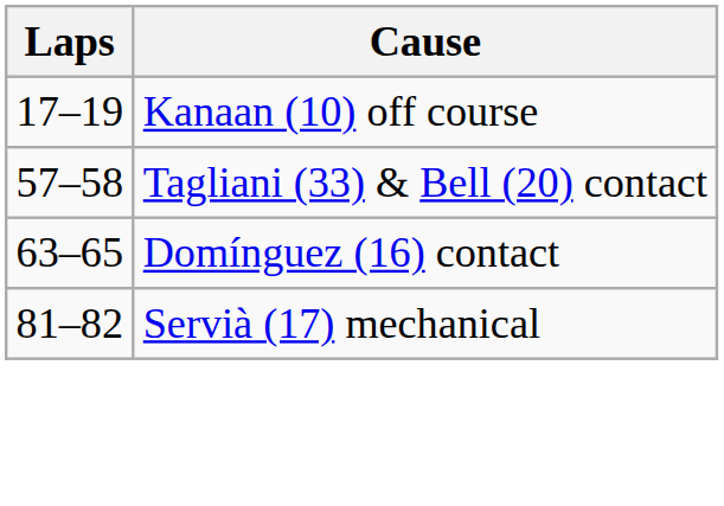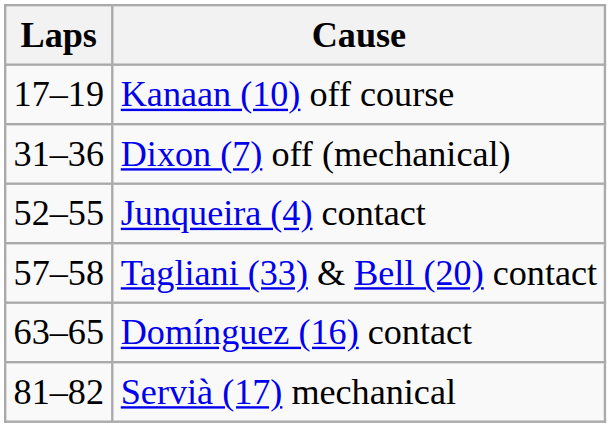+ row: 31–36 | Dixon (7) off (mechanical)
+ row: 52–55 | Junqueira (4) contact
